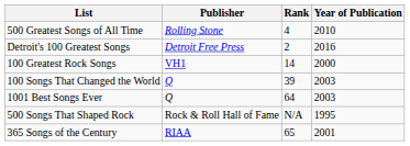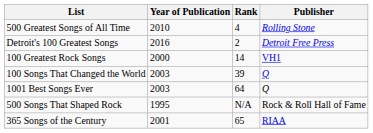columns swapped: Publisher <-> Year of Publication
